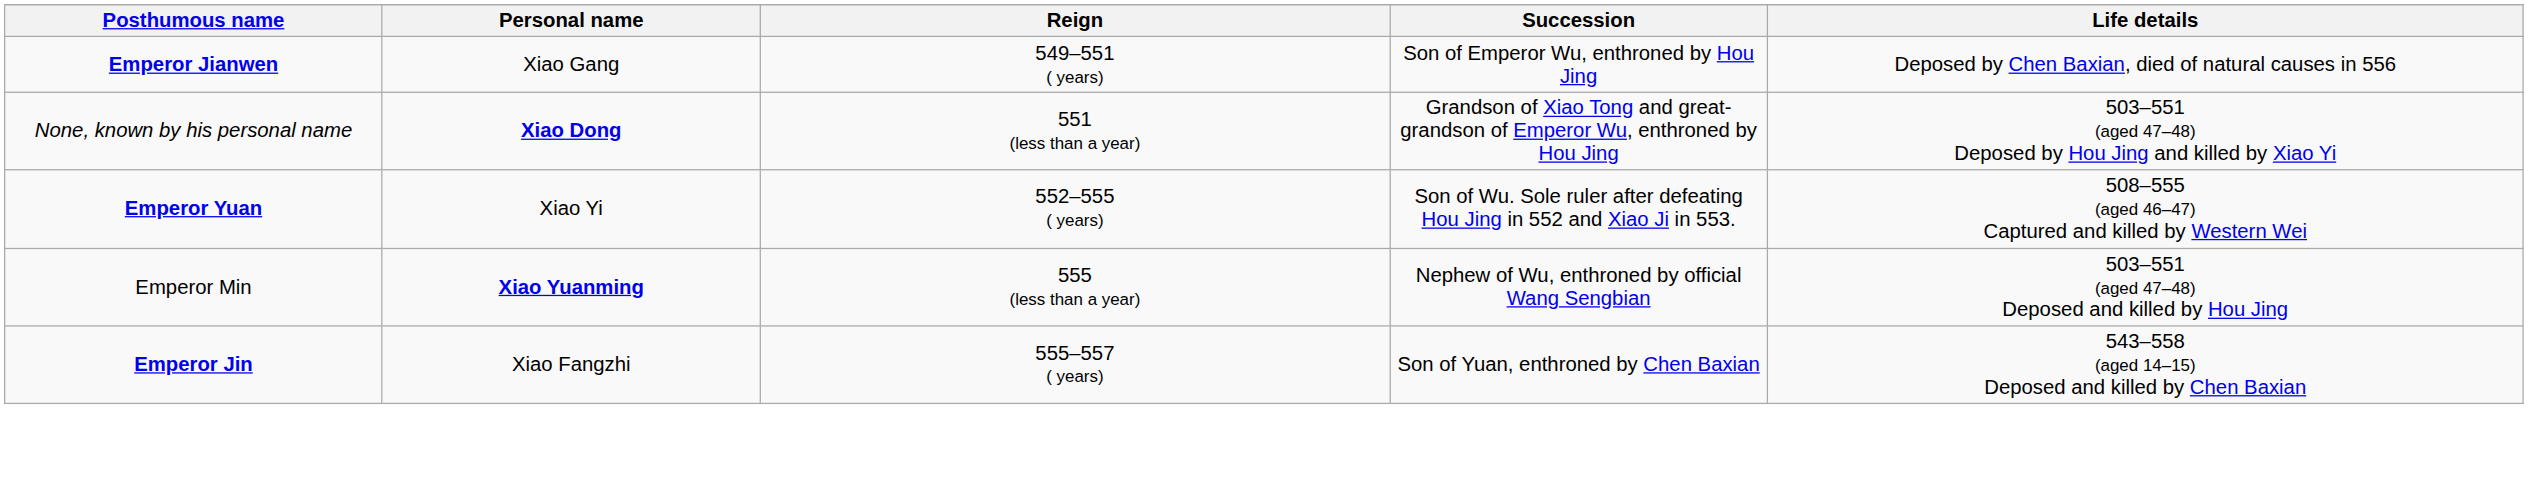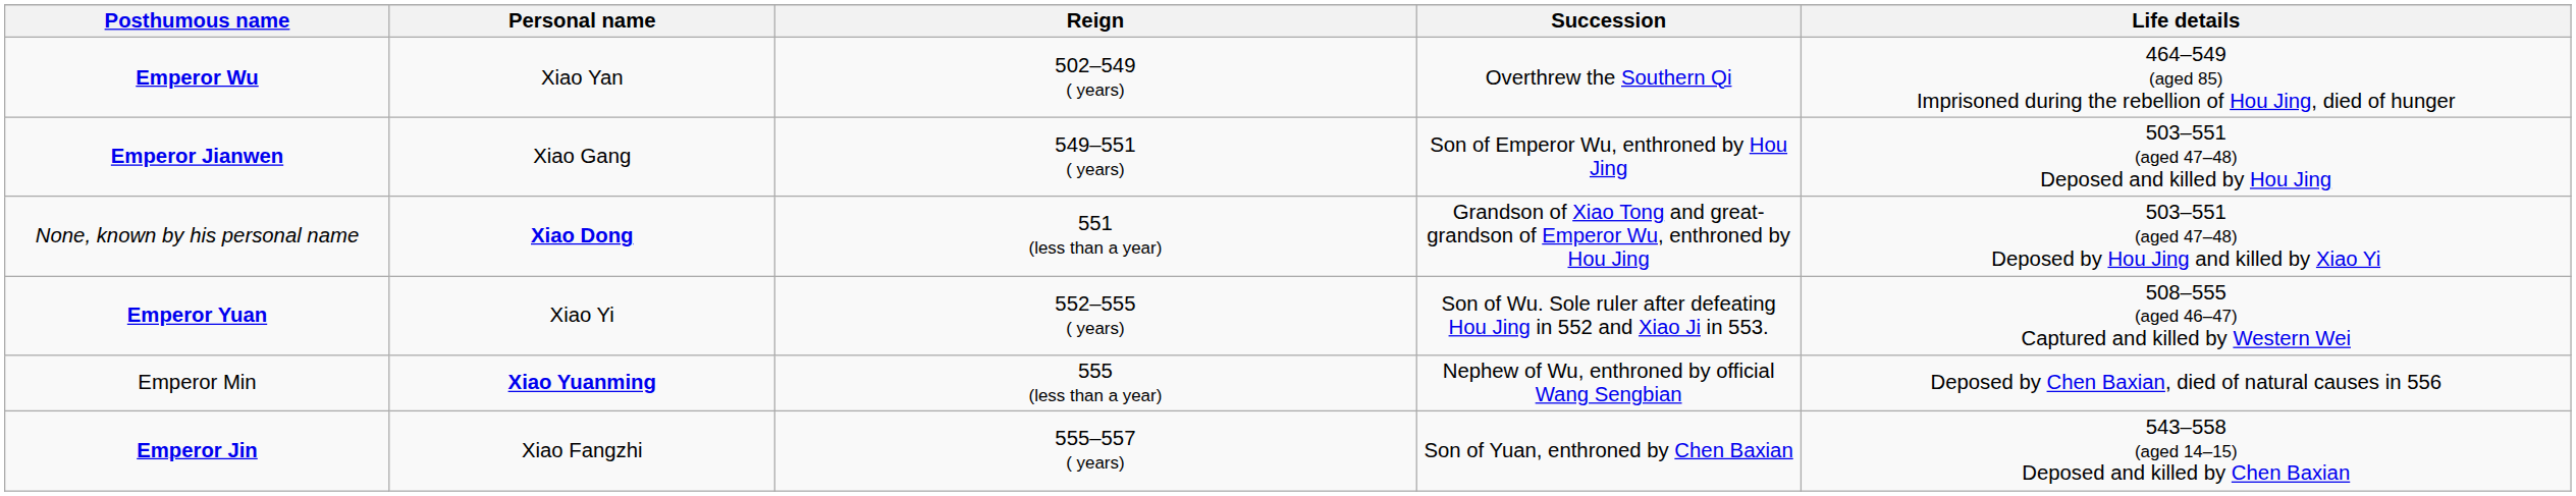+ row: Emperor Wu | Xiao Yan | 502–549 ( years) | Overthrew the Southern Qi | 464–549 (aged 85) Imprisoned during the rebellion of Hou Jing, died of hunger
Emperor Jianwen | Life details: Deposed by Chen Baxian, died of natural causes in 556 -> 503–551 (aged 47–48) Deposed and killed by Hou Jing
Emperor Min | Life details: 503–551 (aged 47–48) Deposed and killed by Hou Jing -> Deposed by Chen Baxian, died of natural causes in 556
